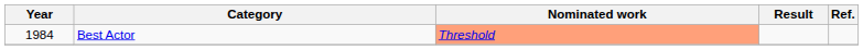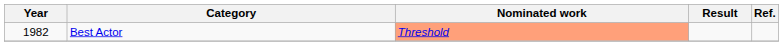Best Actor | Year: 1984 -> 1982
